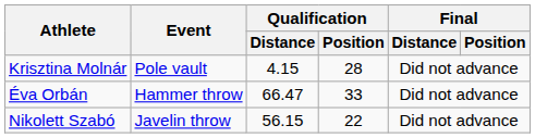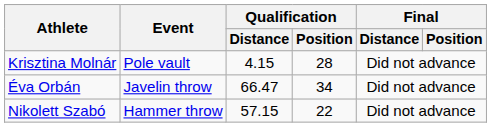Éva Orbán | Event: Hammer throw -> Javelin throw
Éva Orbán | Qualification / Position: 33 -> 34
Nikolett Szabó | Event: Javelin throw -> Hammer throw
Nikolett Szabó | Qualification / Distance: 56.15 -> 57.15
